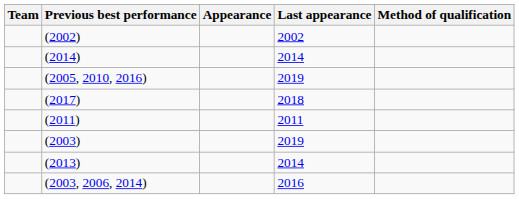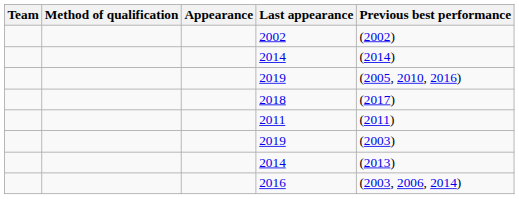columns swapped: Method of qualification <-> Previous best performance
